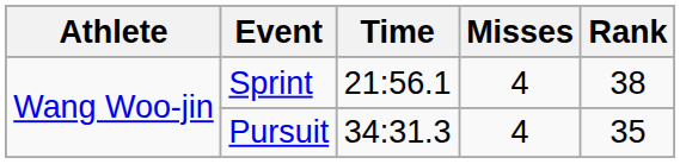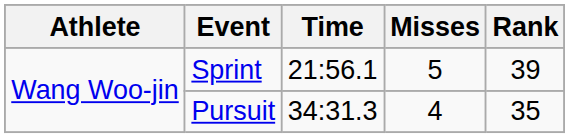Sprint | Misses: 4 -> 5
Sprint | Rank: 38 -> 39
